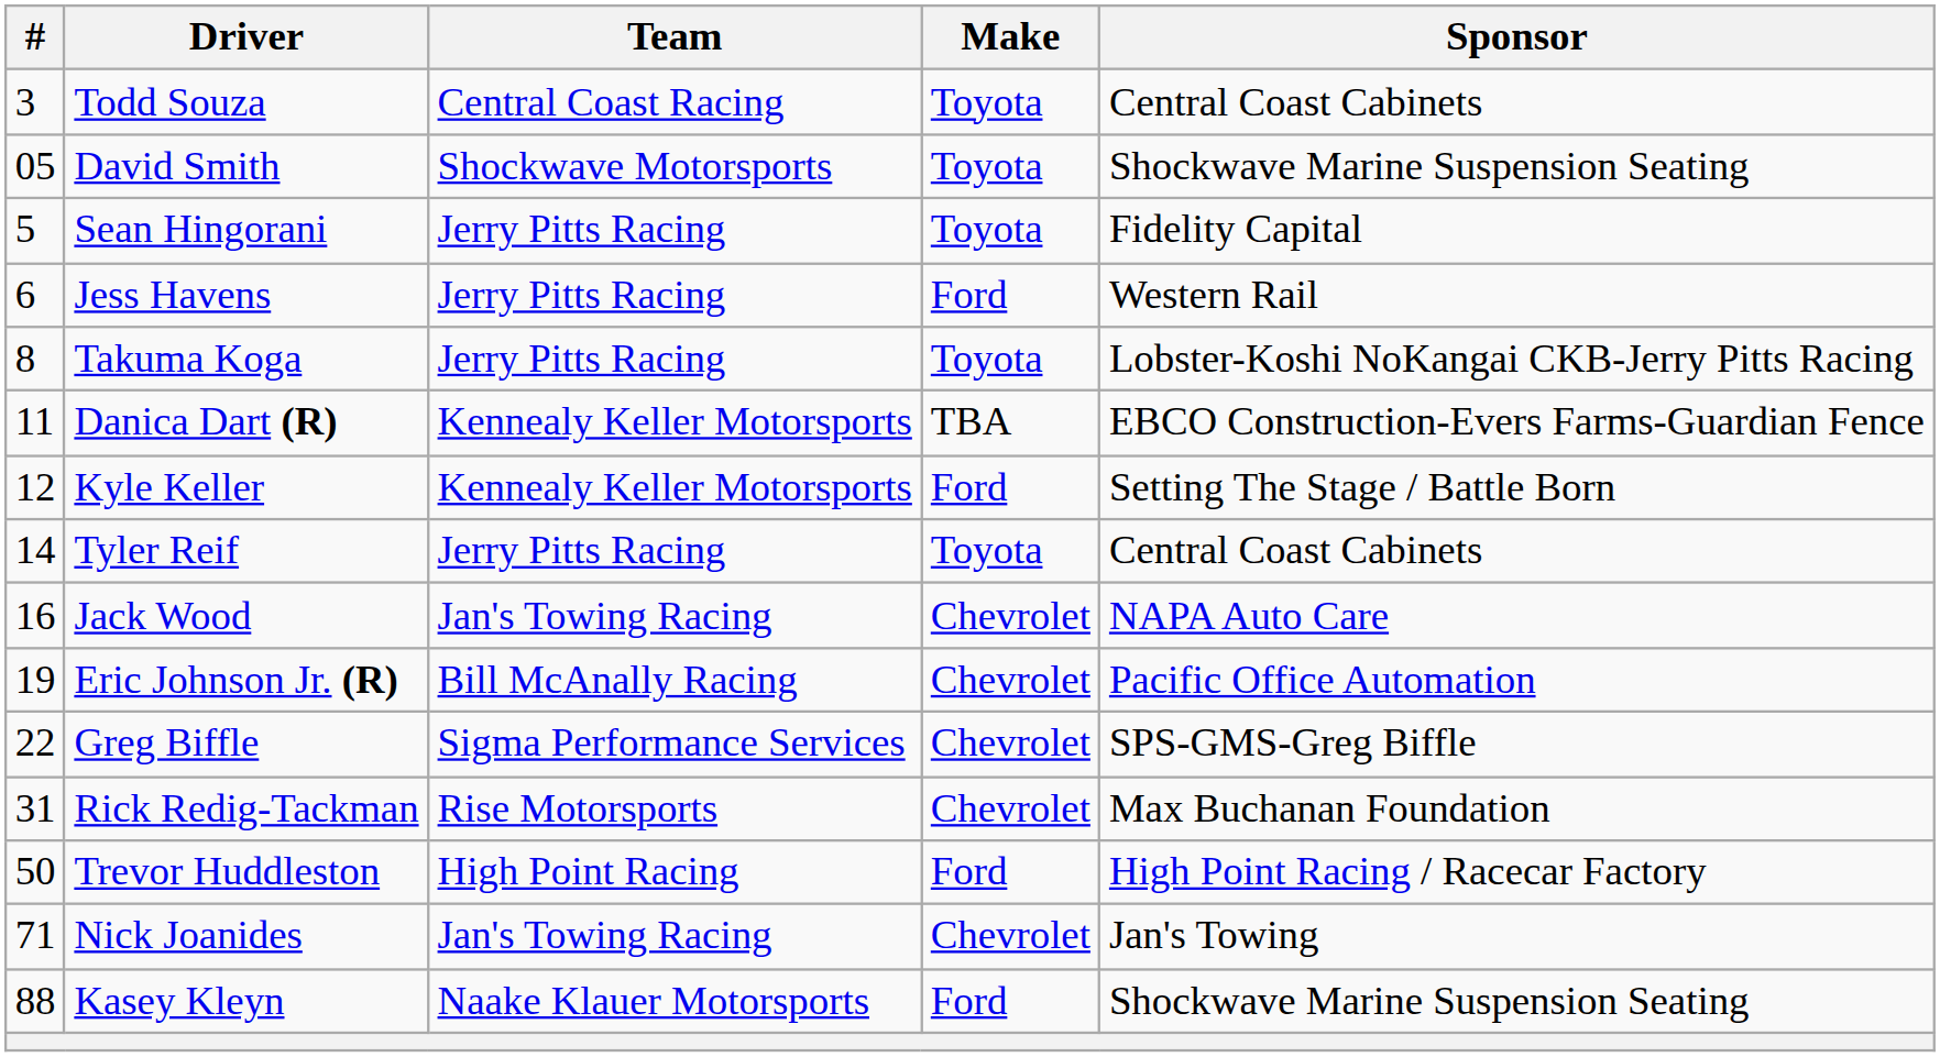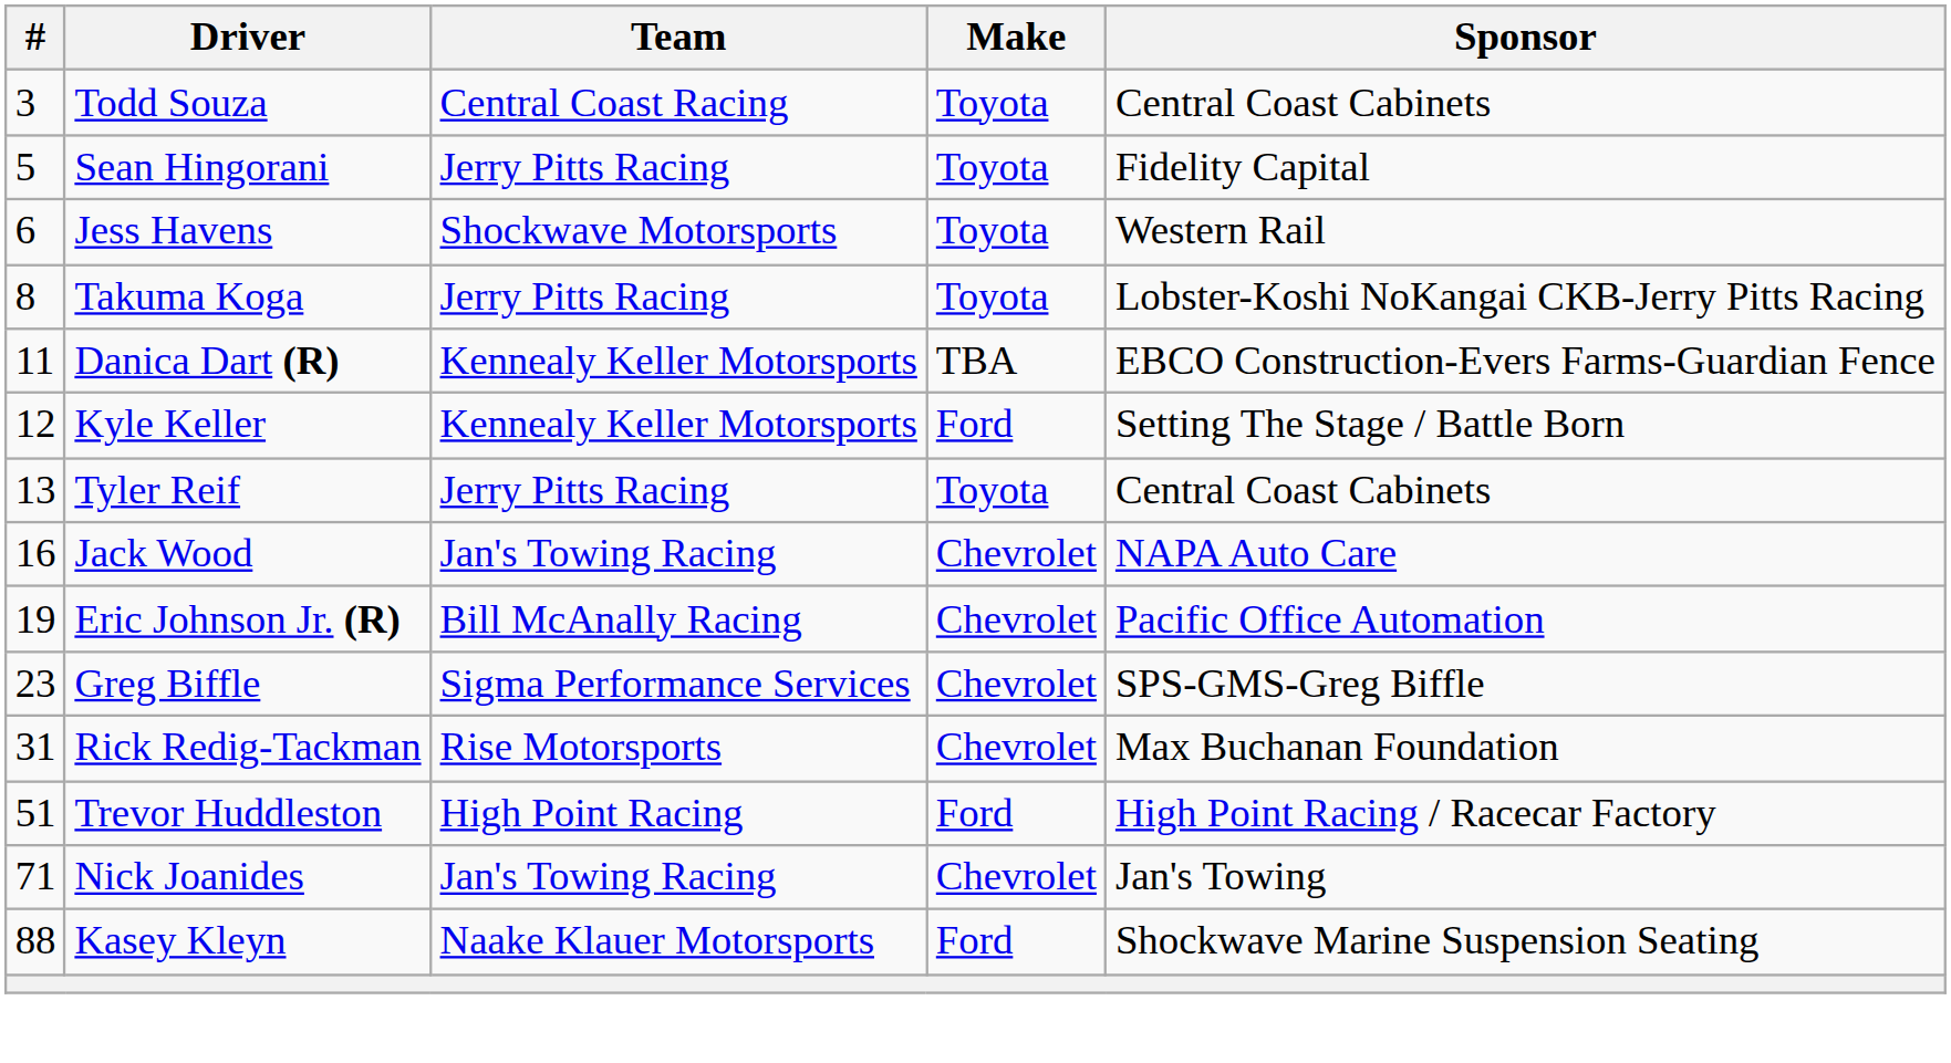- row: 05 | David Smith | Shockwave Motorsports | Toyota | Shockwave Marine Suspension Seating
Jess Havens | Team: Jerry Pitts Racing -> Shockwave Motorsports
Jess Havens | Make: Ford -> Toyota
Tyler Reif | #: 14 -> 13
Greg Biffle | #: 22 -> 23
Trevor Huddleston | #: 50 -> 51
